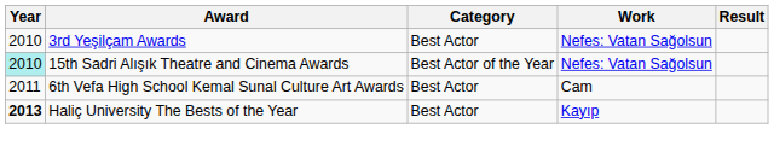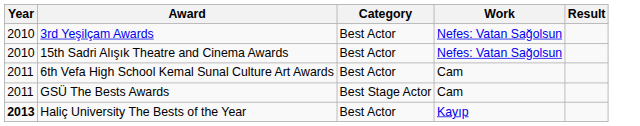15th Sadri Alışık Theatre and Cinema Awards | Year: paleturquoise background -> no background
15th Sadri Alışık Theatre and Cinema Awards | Category: Best Actor of the Year -> Best Actor
+ row: 2011 | GSÜ The Bests Awards | Best Stage Actor | Cam
